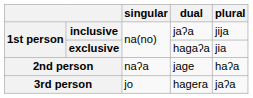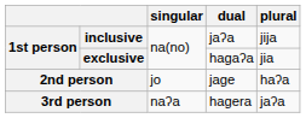2nd person | singular: naʔa -> jo
3rd person | singular: jo -> naʔa
